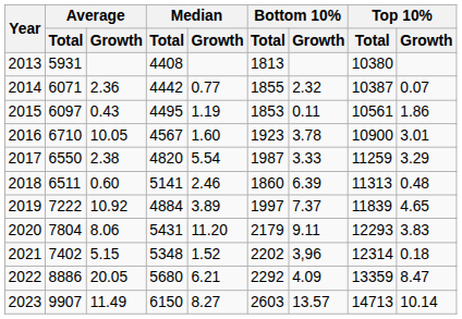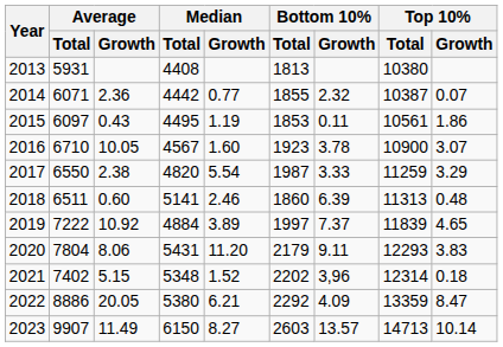2016 | Top 10% / Growth: 3.01 -> 3.07
2022 | Median / Total: 5680 -> 5380
